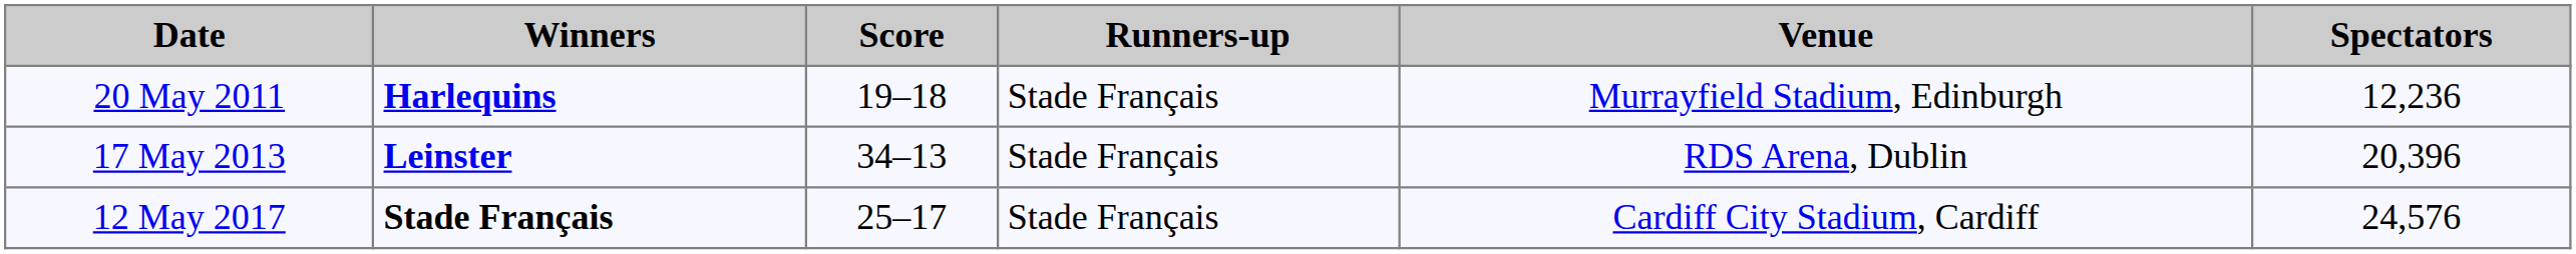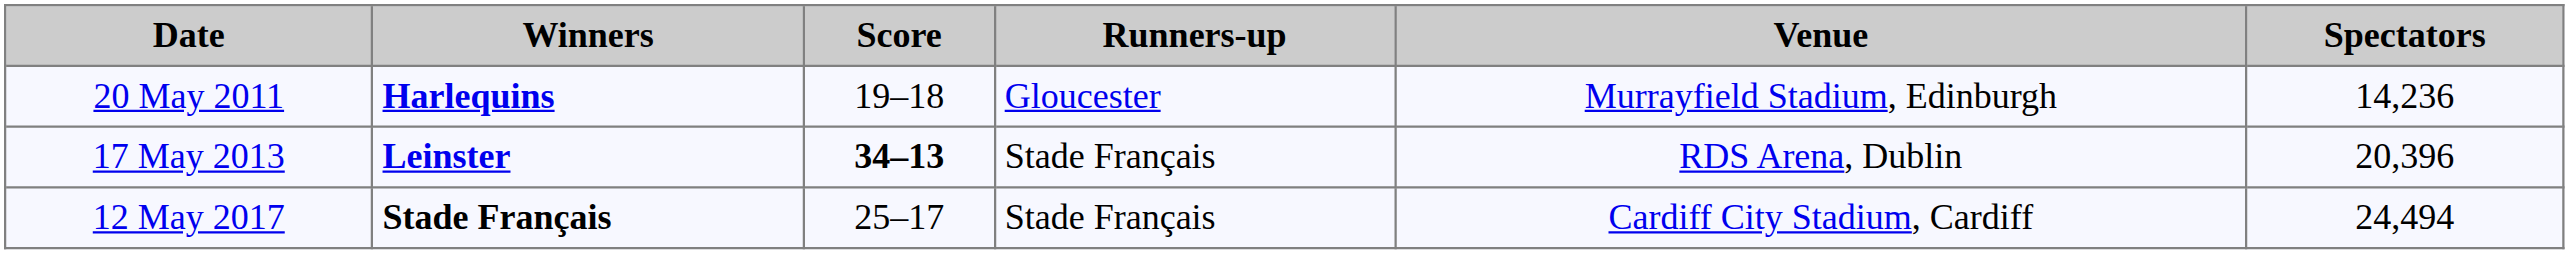20 May 2011 | Runners-up: Stade Français -> Gloucester
20 May 2011 | Spectators: 12,236 -> 14,236
17 May 2013 | Score: normal -> bold
12 May 2017 | Spectators: 24,576 -> 24,494
